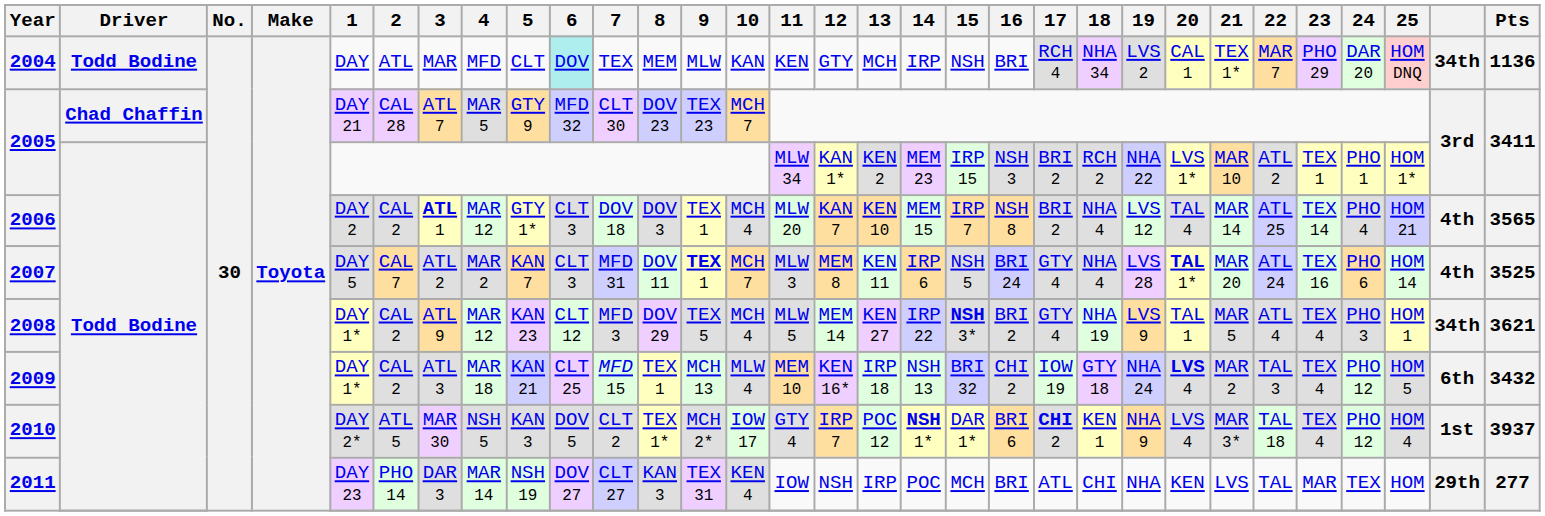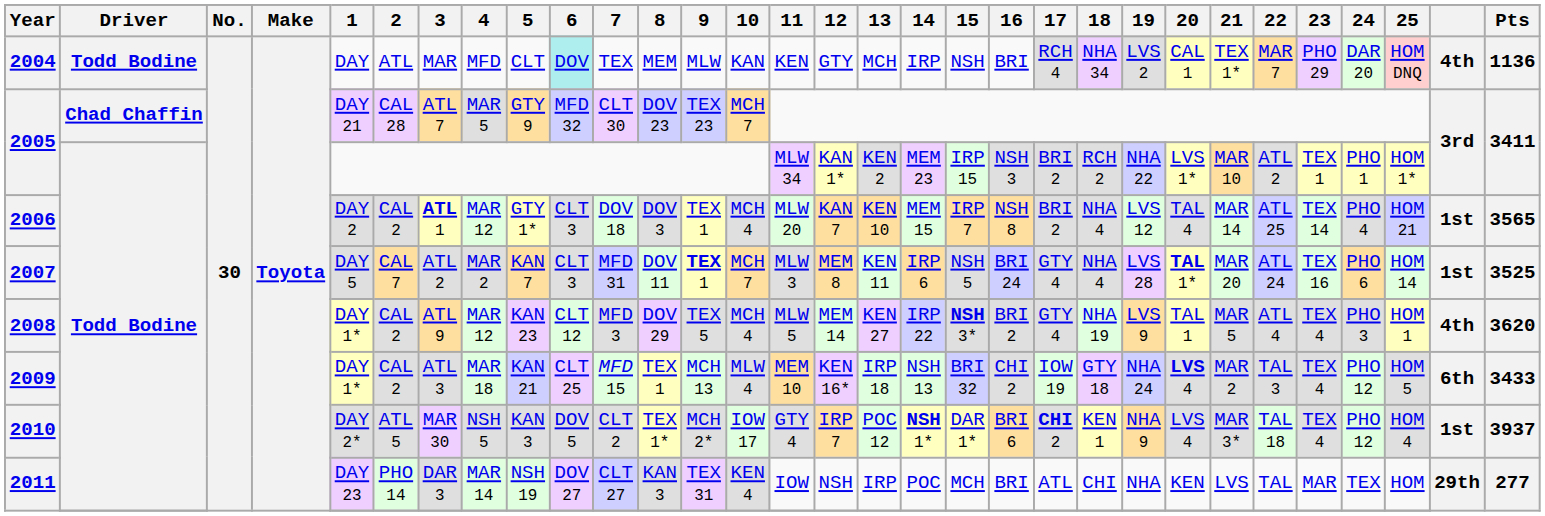2004 | column 30: 34th -> 4th
2006 | column 30: 4th -> 1st
2007 | column 30: 4th -> 1st
2008 | column 30: 34th -> 4th
2008 | Pts: 3621 -> 3620
2009 | Pts: 3432 -> 3433
